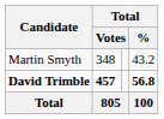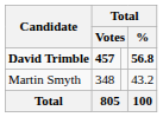rows swapped: David Trimble <-> Martin Smyth
